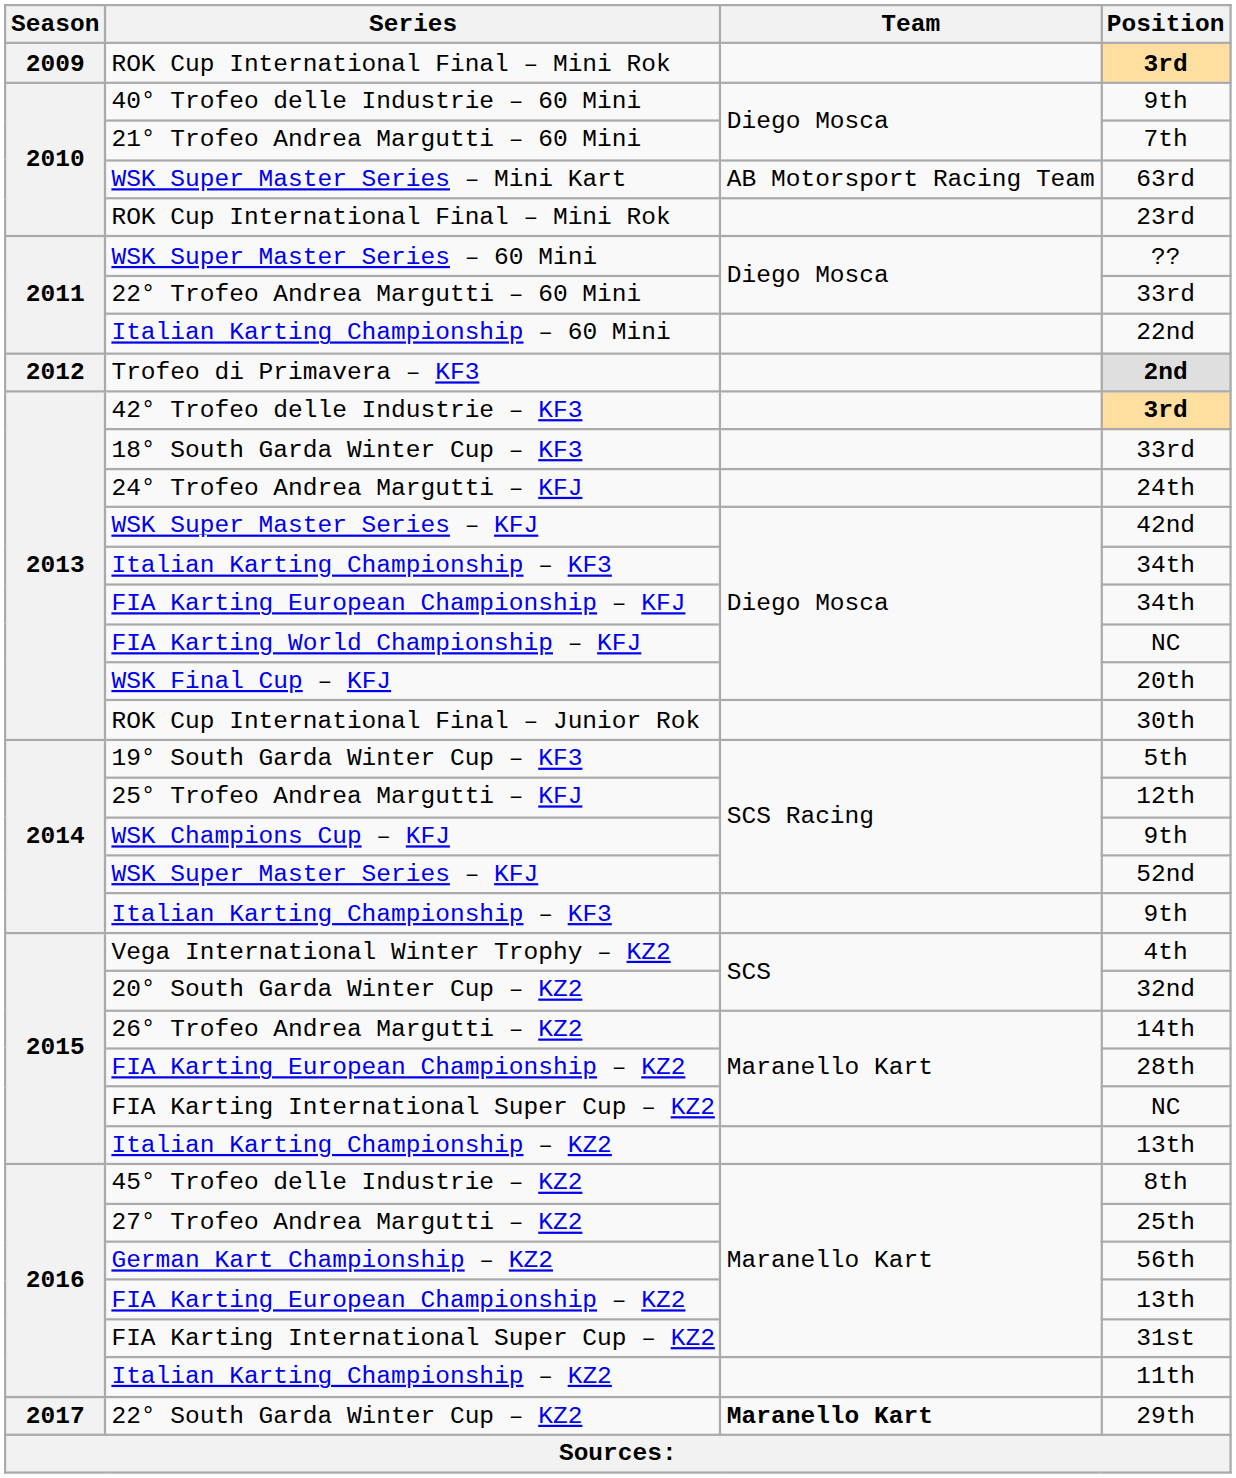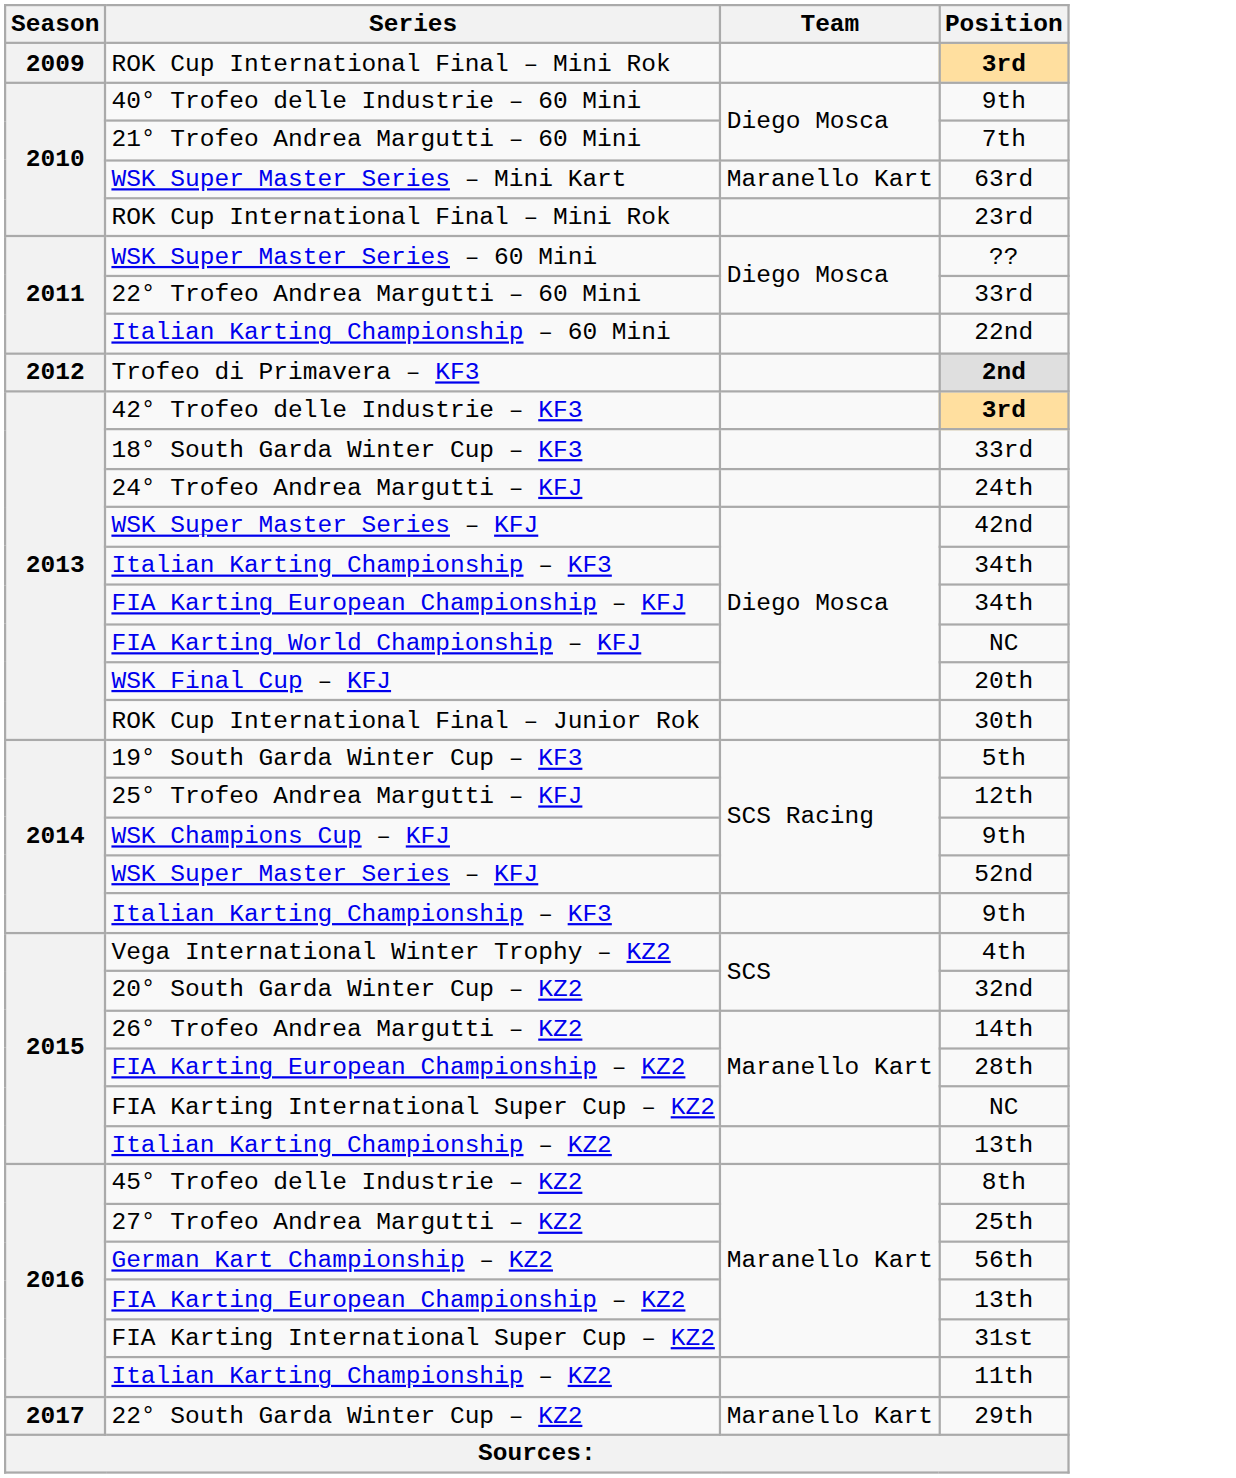WSK Super Master Series – Mini Kart | Team: AB Motorsport Racing Team -> Maranello Kart
22° South Garda Winter Cup – KZ2 | Team: bold -> normal
